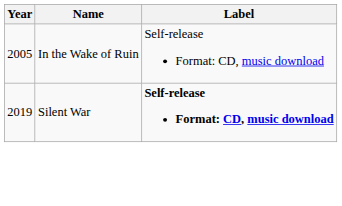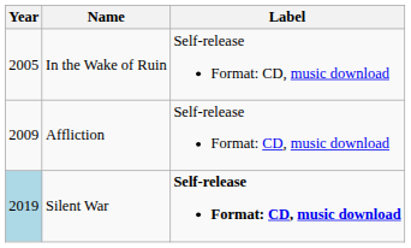+ row: 2009 | Affliction | Self-release Format: CD, music download
Silent War | Year: no background -> lightblue background
